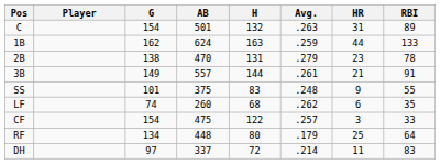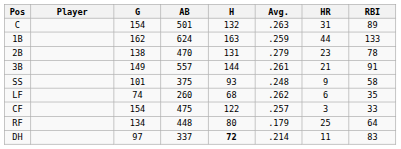SS | H: 83 -> 93
SS | RBI: 55 -> 58
DH | H: normal -> bold
